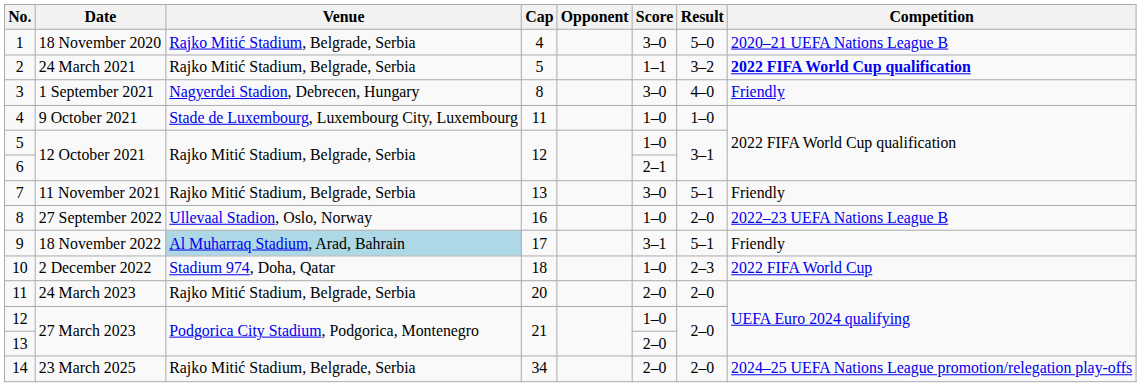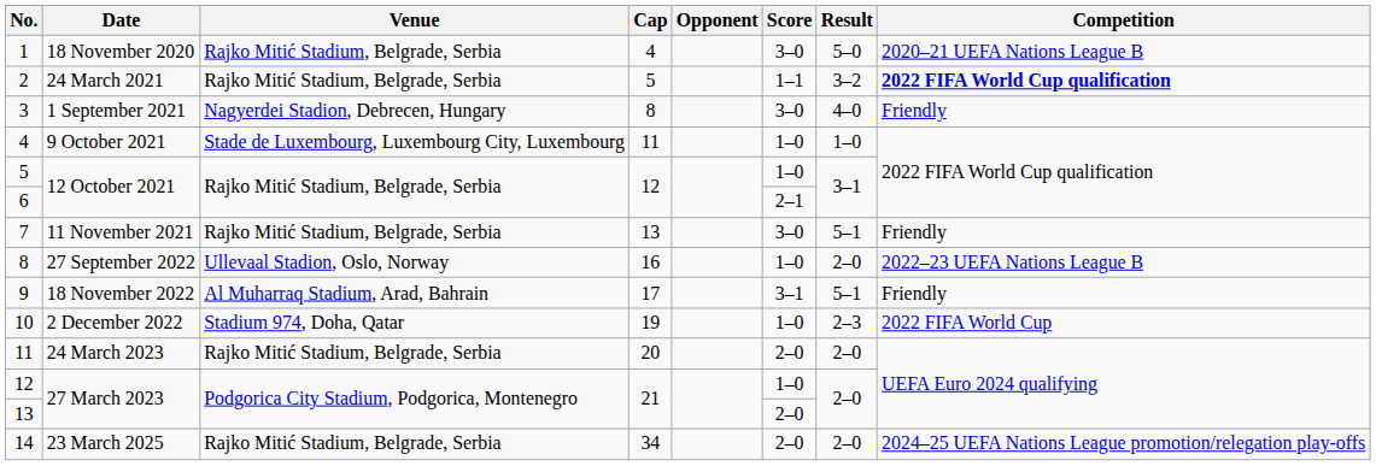9 | Venue: lightblue background -> no background
10 | Cap: 18 -> 19
